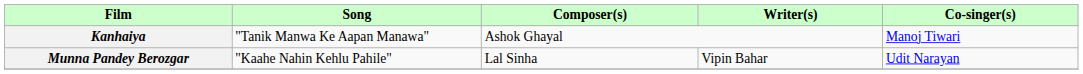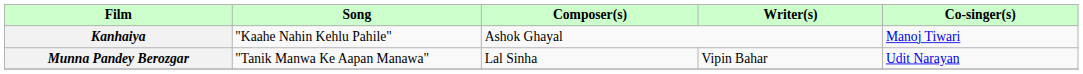Kanhaiya | Song: "Tanik Manwa Ke Aapan Manawa" -> "Kaahe Nahin Kehlu Pahile"
Munna Pandey Berozgar | Song: "Kaahe Nahin Kehlu Pahile" -> "Tanik Manwa Ke Aapan Manawa"
